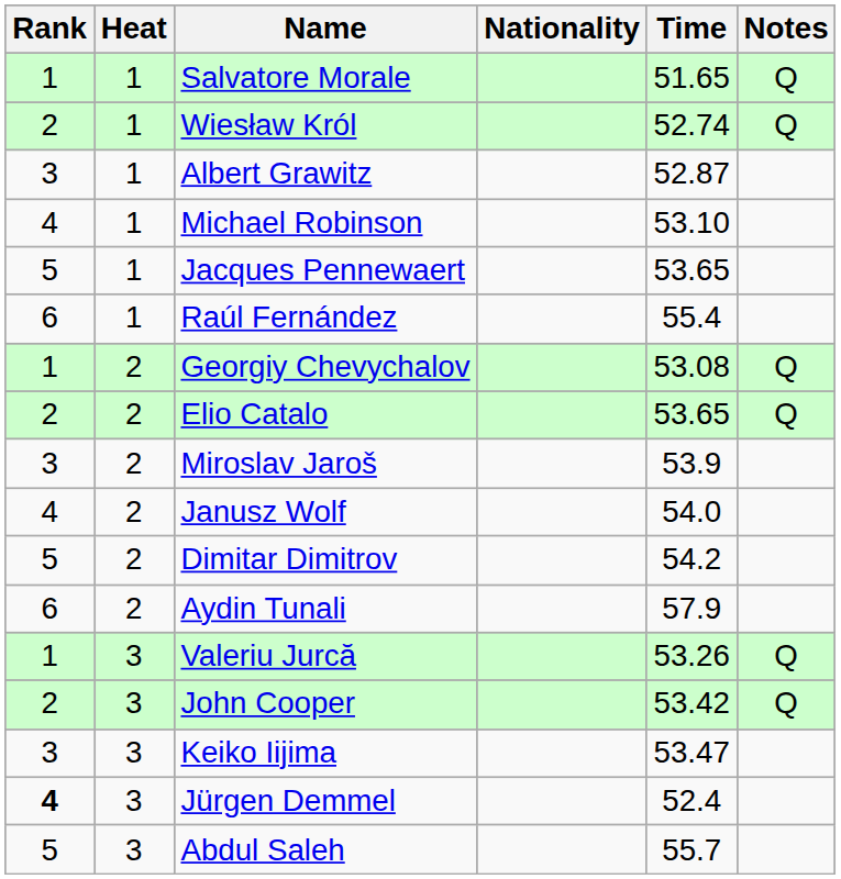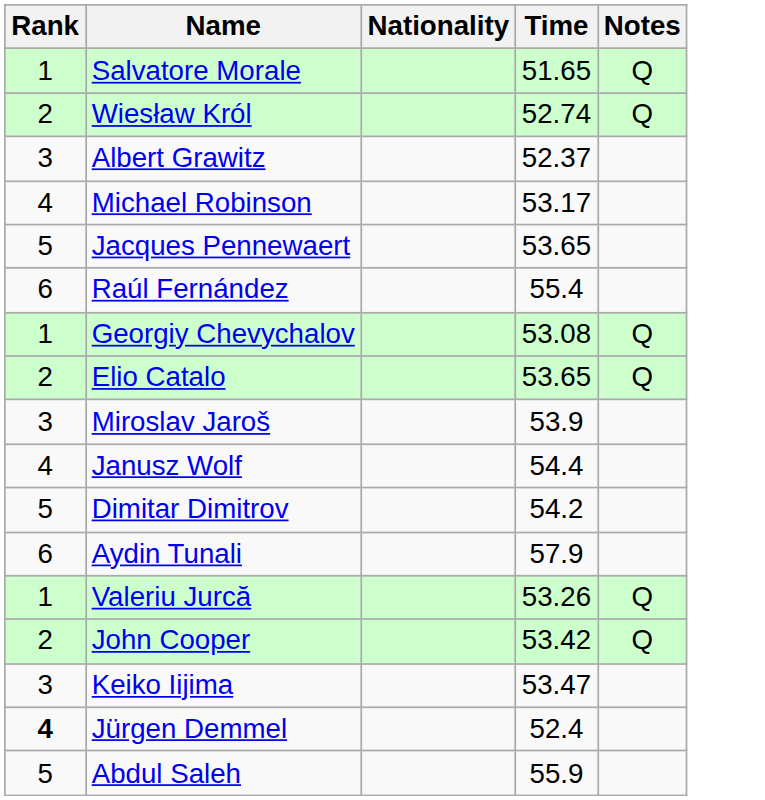- column: Heat | 1 | 1 | 1 | 1 | 1 | 1 | 2 | 2 | 2 | 2 | 2 | 2 | 3 | 3 | 3 | 3 | 3
Albert Grawitz | Time: 52.87 -> 52.37
Michael Robinson | Time: 53.10 -> 53.17
Janusz Wolf | Time: 54.0 -> 54.4
Abdul Saleh | Time: 55.7 -> 55.9
